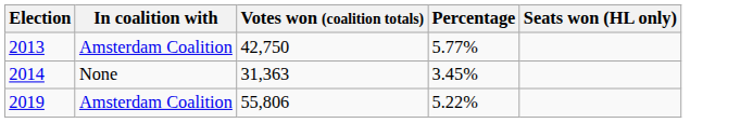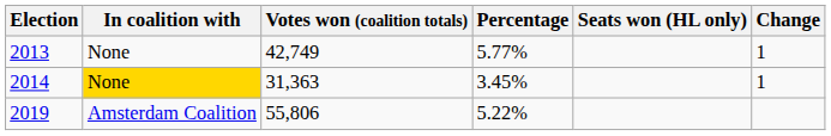+ column: Change | 1 | 1
2013 | In coalition with: Amsterdam Coalition -> None
2013 | Votes won (coalition totals): 42,750 -> 42,749
2014 | In coalition with: no background -> gold background
